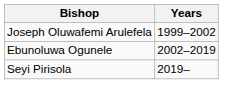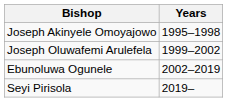+ row: Joseph Akinyele Omoyajowo | 1995–1998
